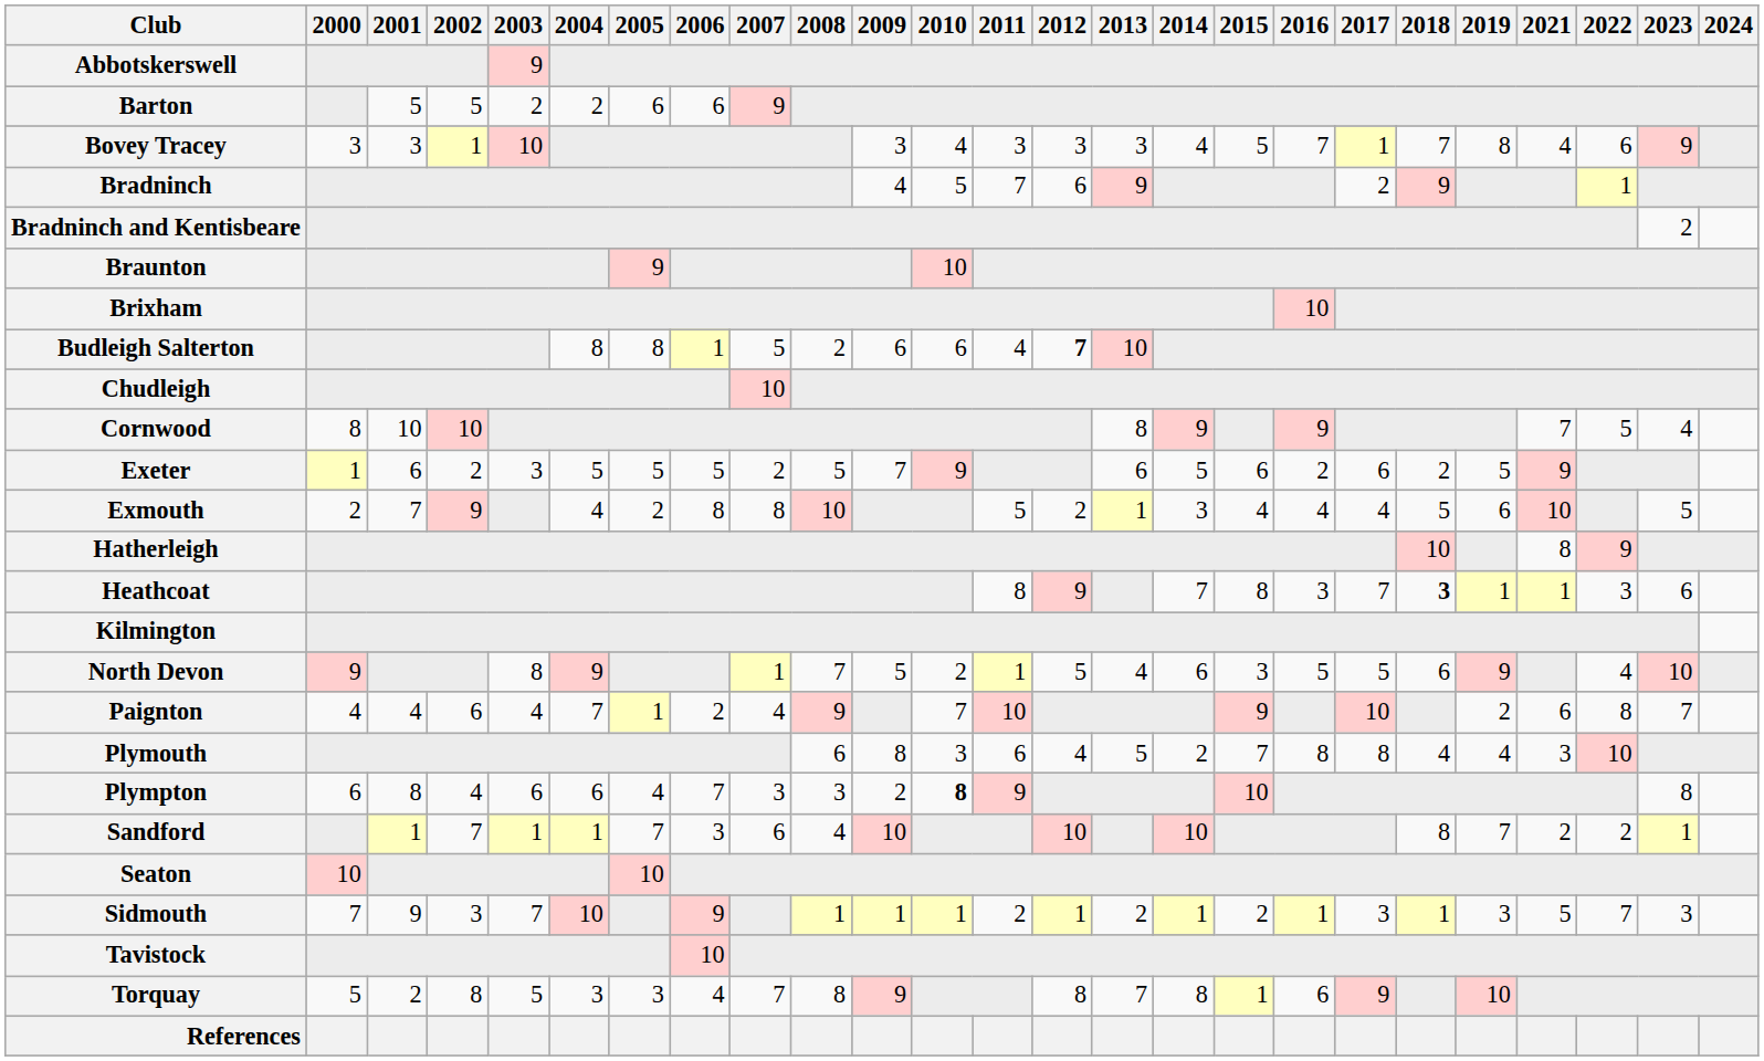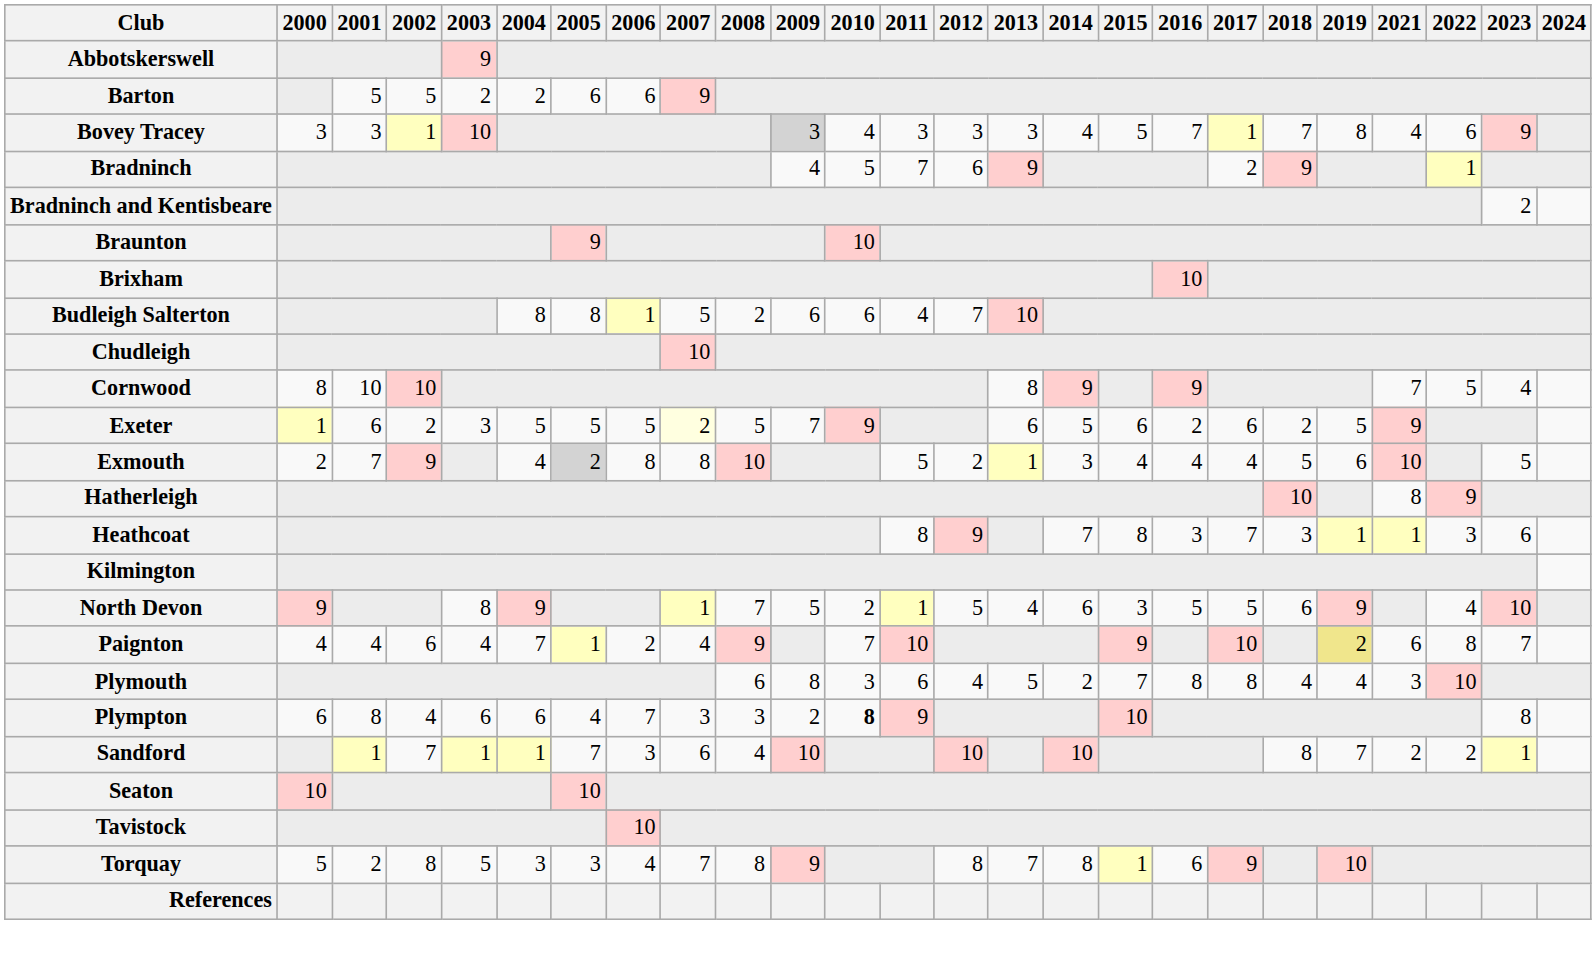Bovey Tracey | 2009: no background -> lightgrey background
Budleigh Salterton | 2012: bold -> normal
Exeter | 2007: no background -> lightyellow background
Exmouth | 2005: no background -> lightgrey background
Heathcoat | 2018: bold -> normal
Paignton | 2019: no background -> khaki background
- row: Sidmouth | 7 | 9 | 3 | 7 | 10 | 9 | 1 | 1 | 1 | 2 | 1 | 2 | 1 | 2 | 1 | 3 | 1 | 3 | 5 | 7 | 3
